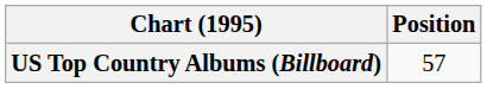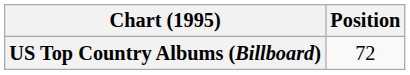US Top Country Albums (Billboard) | Position: 57 -> 72
